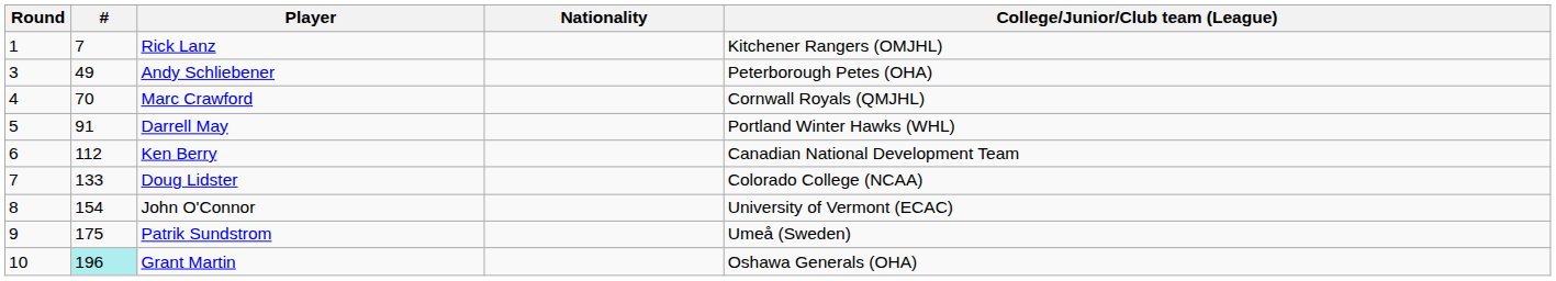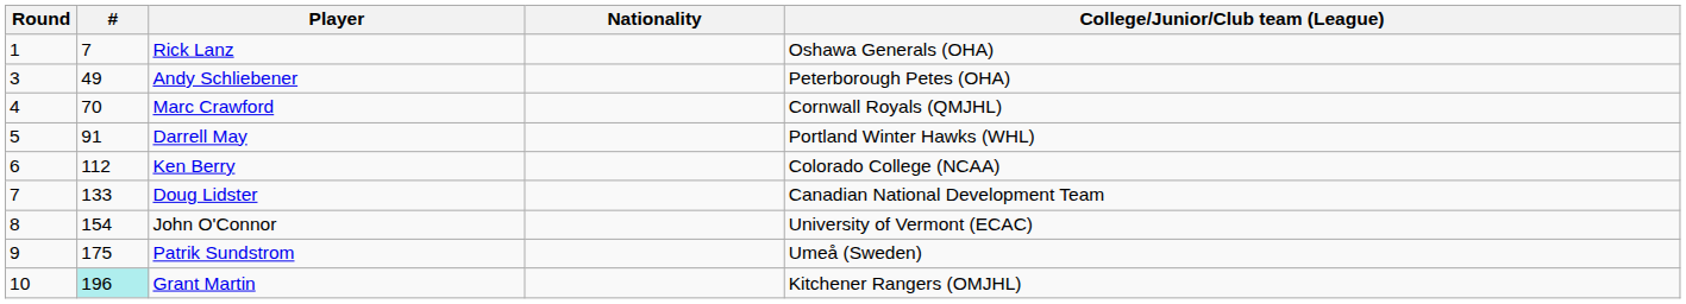Rick Lanz | College/Junior/Club team (League): Kitchener Rangers (OMJHL) -> Oshawa Generals (OHA)
Ken Berry | College/Junior/Club team (League): Canadian National Development Team -> Colorado College (NCAA)
Doug Lidster | College/Junior/Club team (League): Colorado College (NCAA) -> Canadian National Development Team
Grant Martin | College/Junior/Club team (League): Oshawa Generals (OHA) -> Kitchener Rangers (OMJHL)
